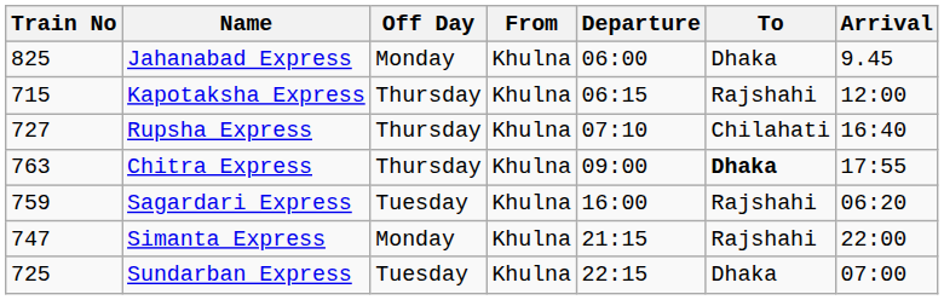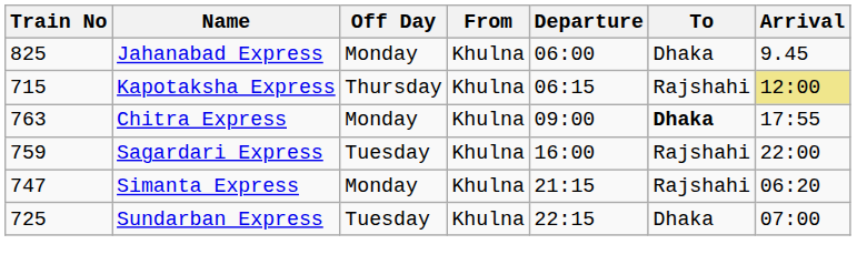Kapotaksha Express | Arrival: no background -> khaki background
- row: 727 | Rupsha Express | Thursday | Khulna | 07:10 | Chilahati | 16:40
Chitra Express | Off Day: Thursday -> Monday
Sagardari Express | Arrival: 06:20 -> 22:00
Simanta Express | Arrival: 22:00 -> 06:20
